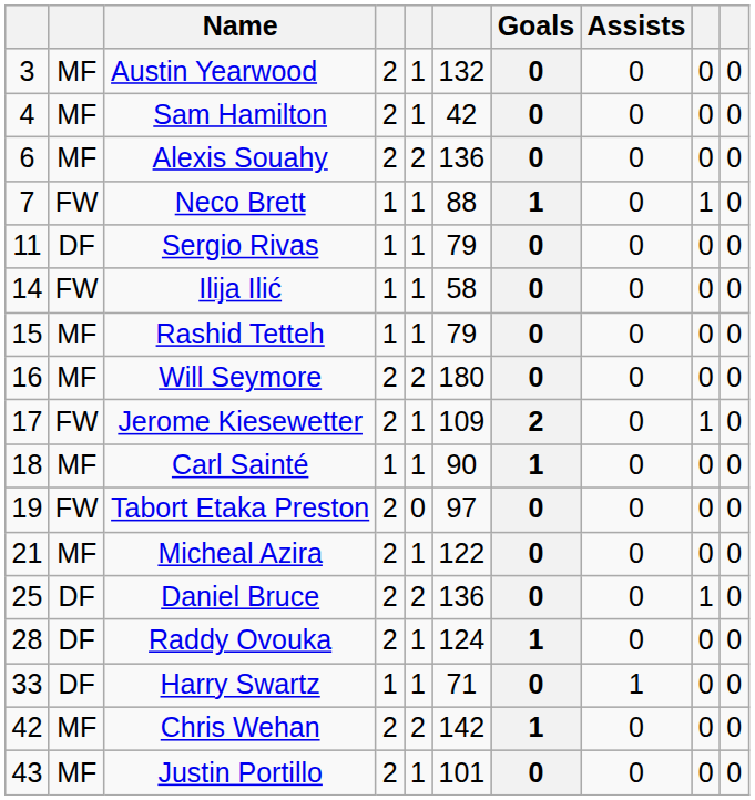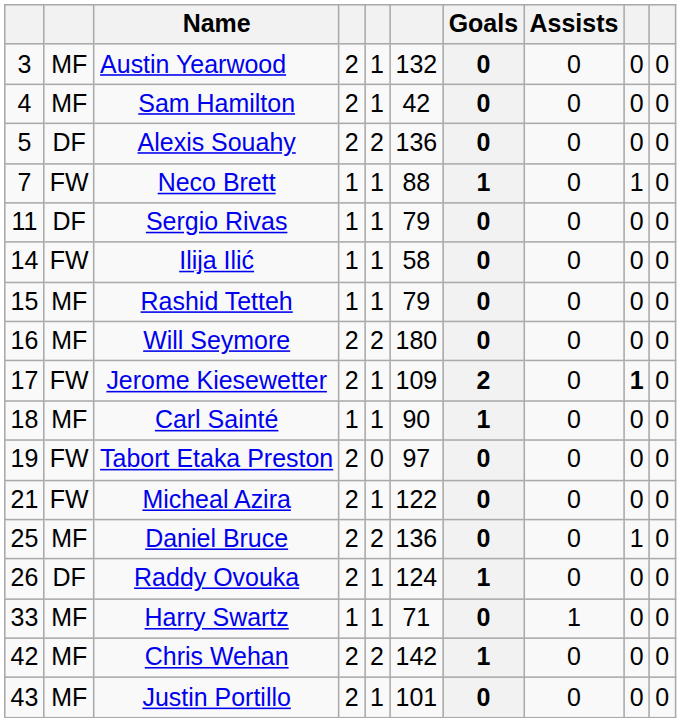Alexis Souahy | column 1: 6 -> 5
Alexis Souahy | column 2: MF -> DF
Jerome Kiesewetter | column 9: normal -> bold
Micheal Azira | column 2: MF -> FW
Daniel Bruce | column 2: DF -> MF
Raddy Ovouka | column 1: 28 -> 26
Harry Swartz | column 2: DF -> MF
